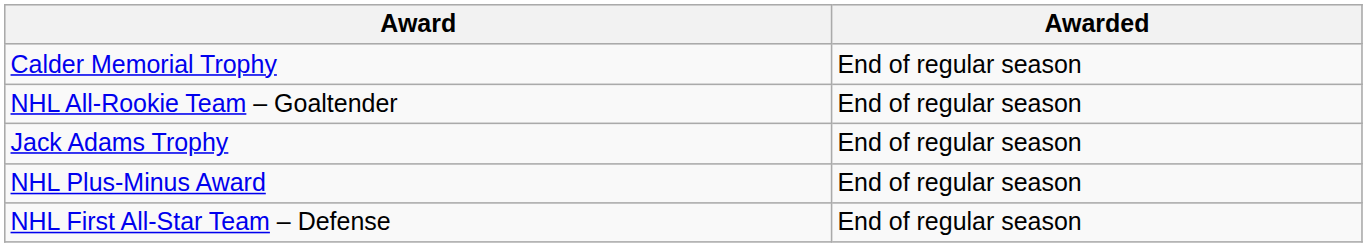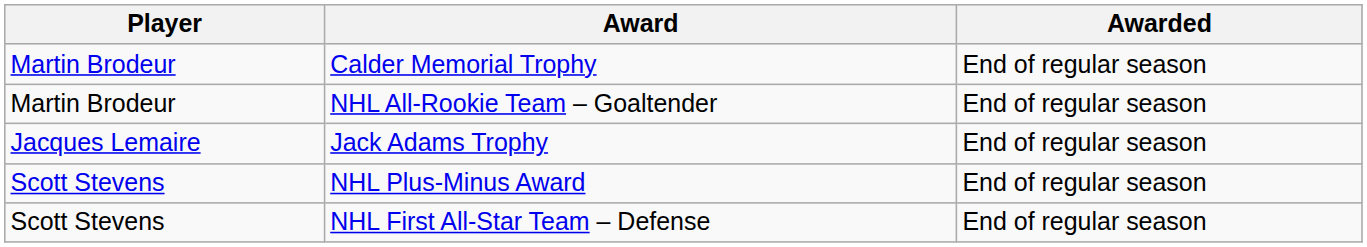+ column: Player | Martin Brodeur | Martin Brodeur | Jacques Lemaire | Scott Stevens | Scott Stevens
